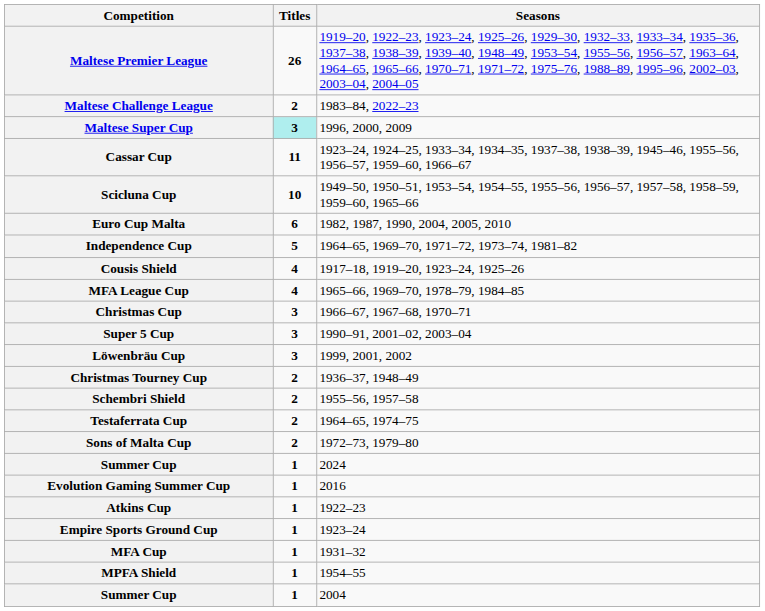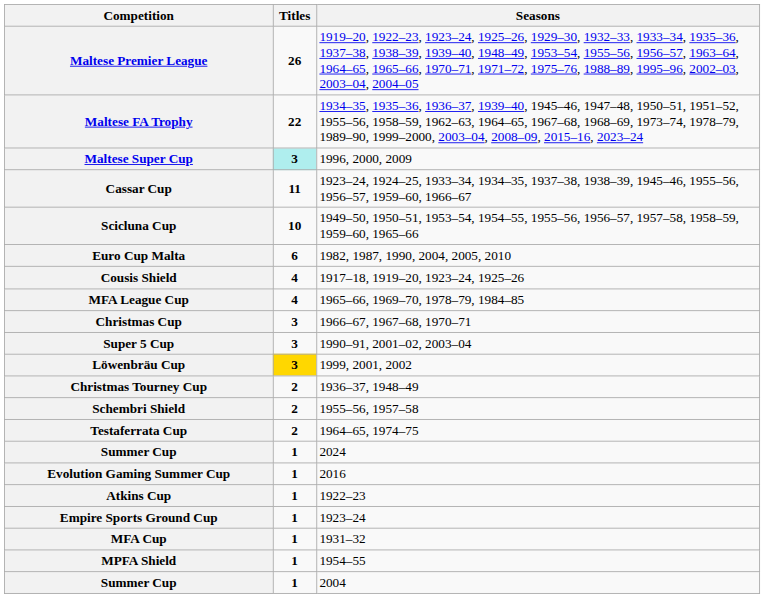+ row: Maltese FA Trophy | 22 | 1934–35, 1935–36, 1936–37, 1939–40, 1945–46, 1947–48, 1950–51, 1951–52, 1955–56, 1958–59, 1962–63, 1964–65, 1967–68, 1968–69, 1973–74, 1978–79, 1989–90, 1999–2000, 2003–04, 2008–09, 2015–16, 2023–24
- row: Maltese Challenge League | 2 | 1983–84, 2022–23
- row: Independence Cup | 5 | 1964–65, 1969–70, 1971–72, 1973–74, 1981–82
Löwenbräu Cup | Titles: no background -> gold background
- row: Sons of Malta Cup | 2 | 1972–73, 1979–80
